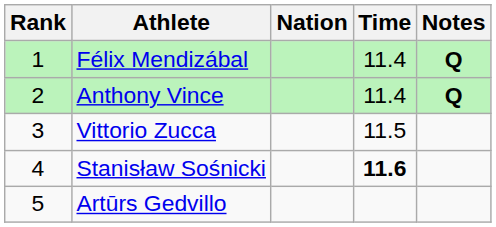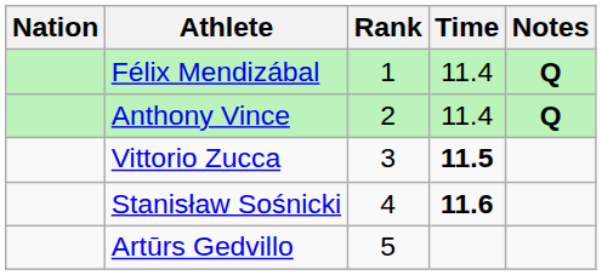columns swapped: Rank <-> Nation
Vittorio Zucca | Time: normal -> bold
